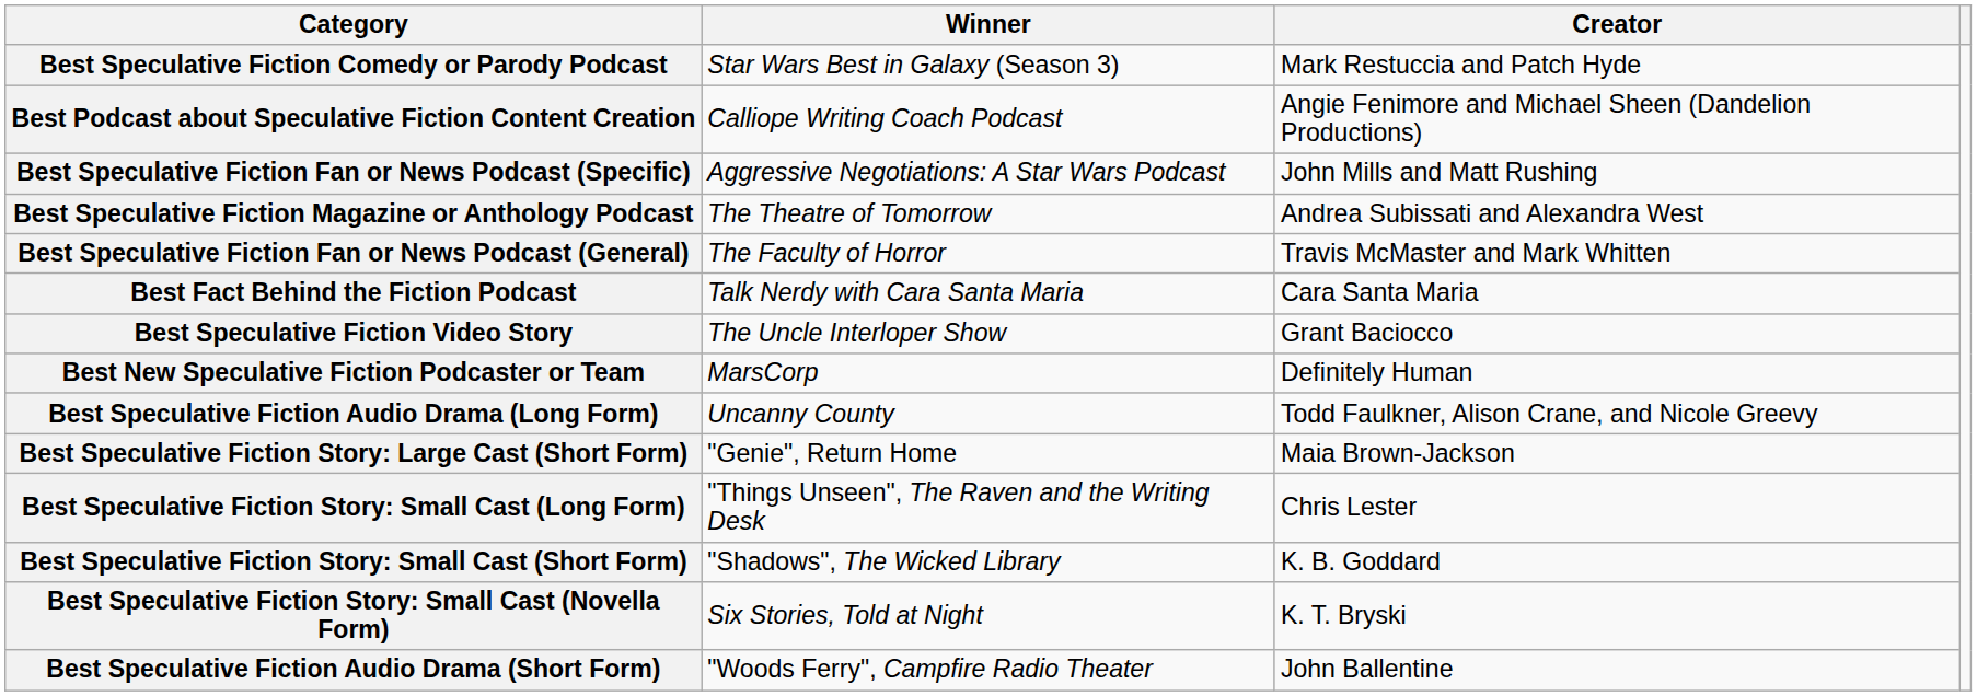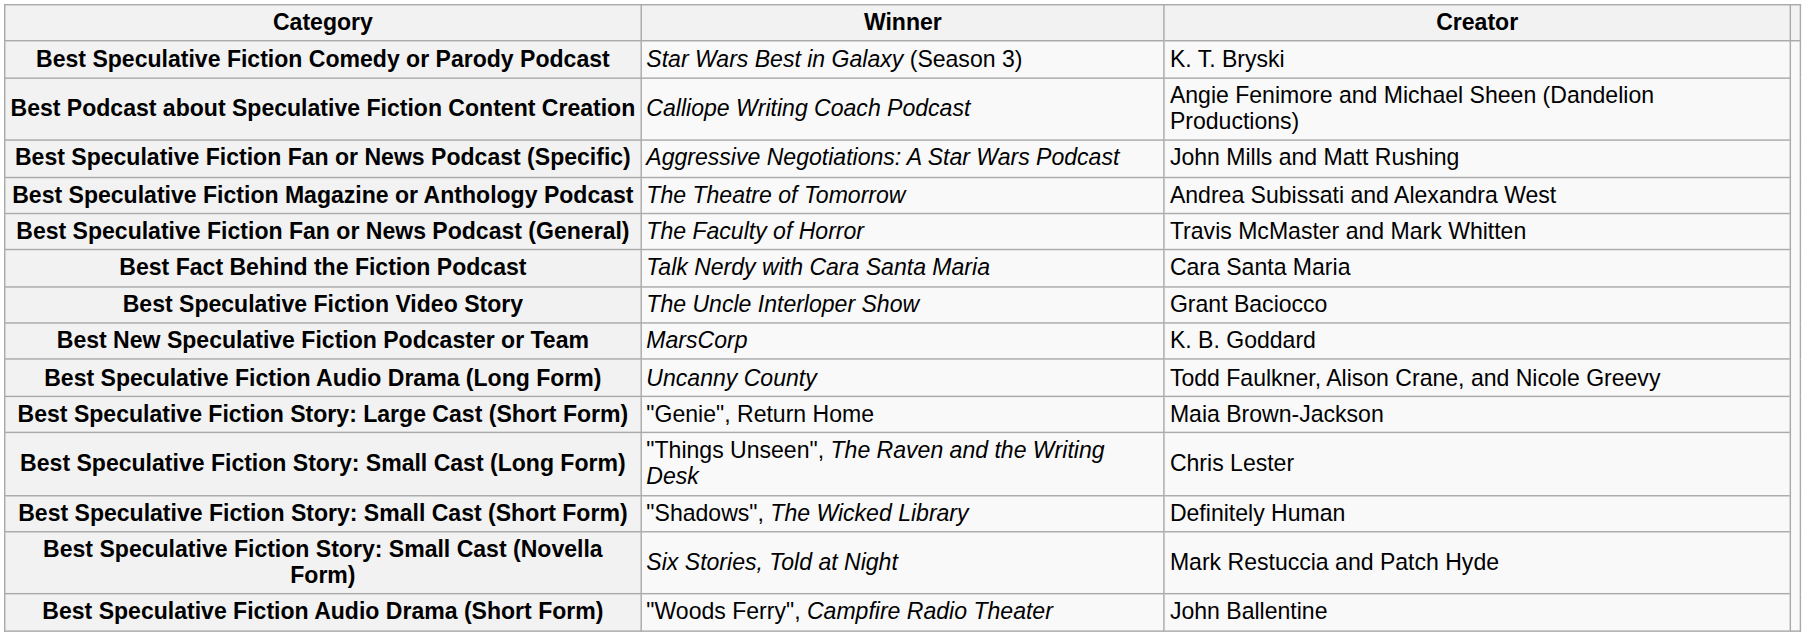Best Speculative Fiction Comedy or Parody Podcast | Creator: Mark Restuccia and Patch Hyde -> K. T. Bryski
Best New Speculative Fiction Podcaster or Team | Creator: Definitely Human -> K. B. Goddard
Best Speculative Fiction Story: Small Cast (Short Form) | Creator: K. B. Goddard -> Definitely Human
Best Speculative Fiction Story: Small Cast (Novella Form) | Creator: K. T. Bryski -> Mark Restuccia and Patch Hyde
